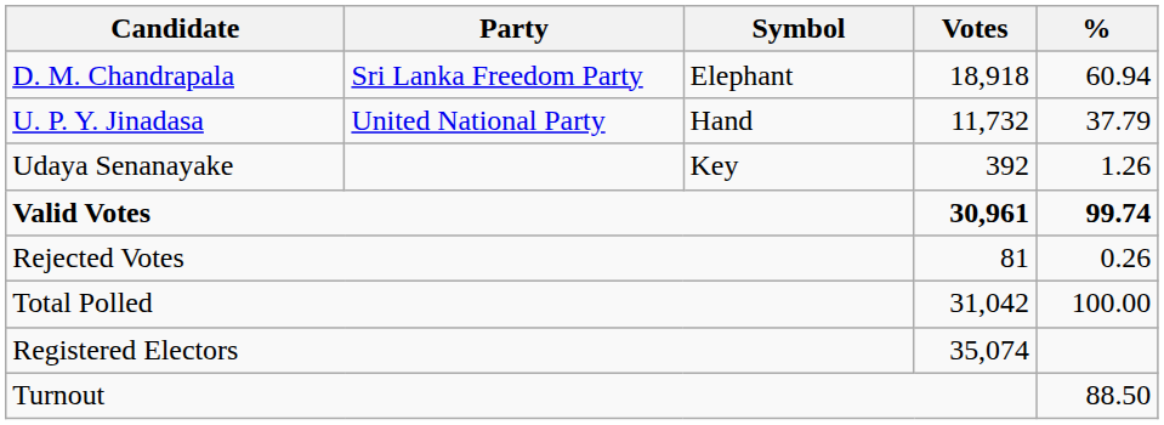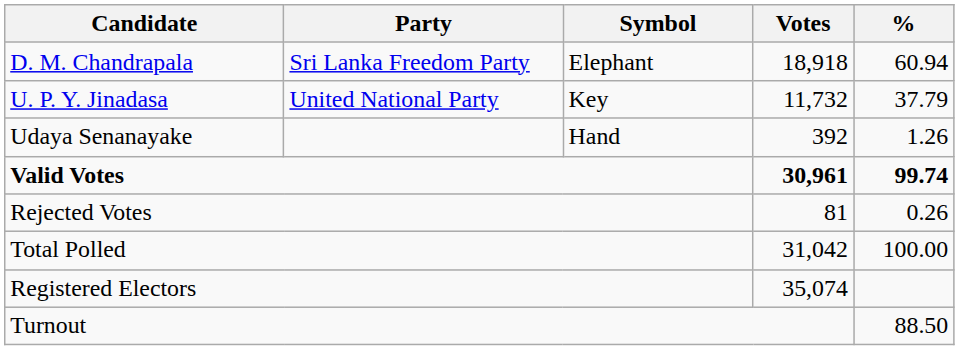U. P. Y. Jinadasa | Symbol: Hand -> Key
Udaya Senanayake | Symbol: Key -> Hand
